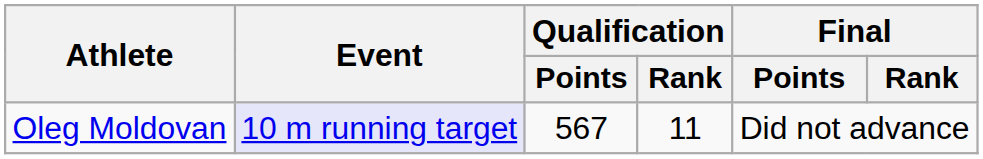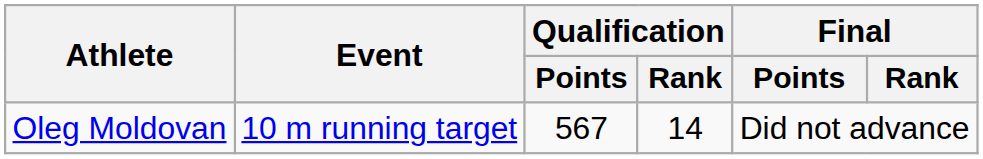Oleg Moldovan | Event: lavender background -> no background
Oleg Moldovan | Qualification / Rank: 11 -> 14
